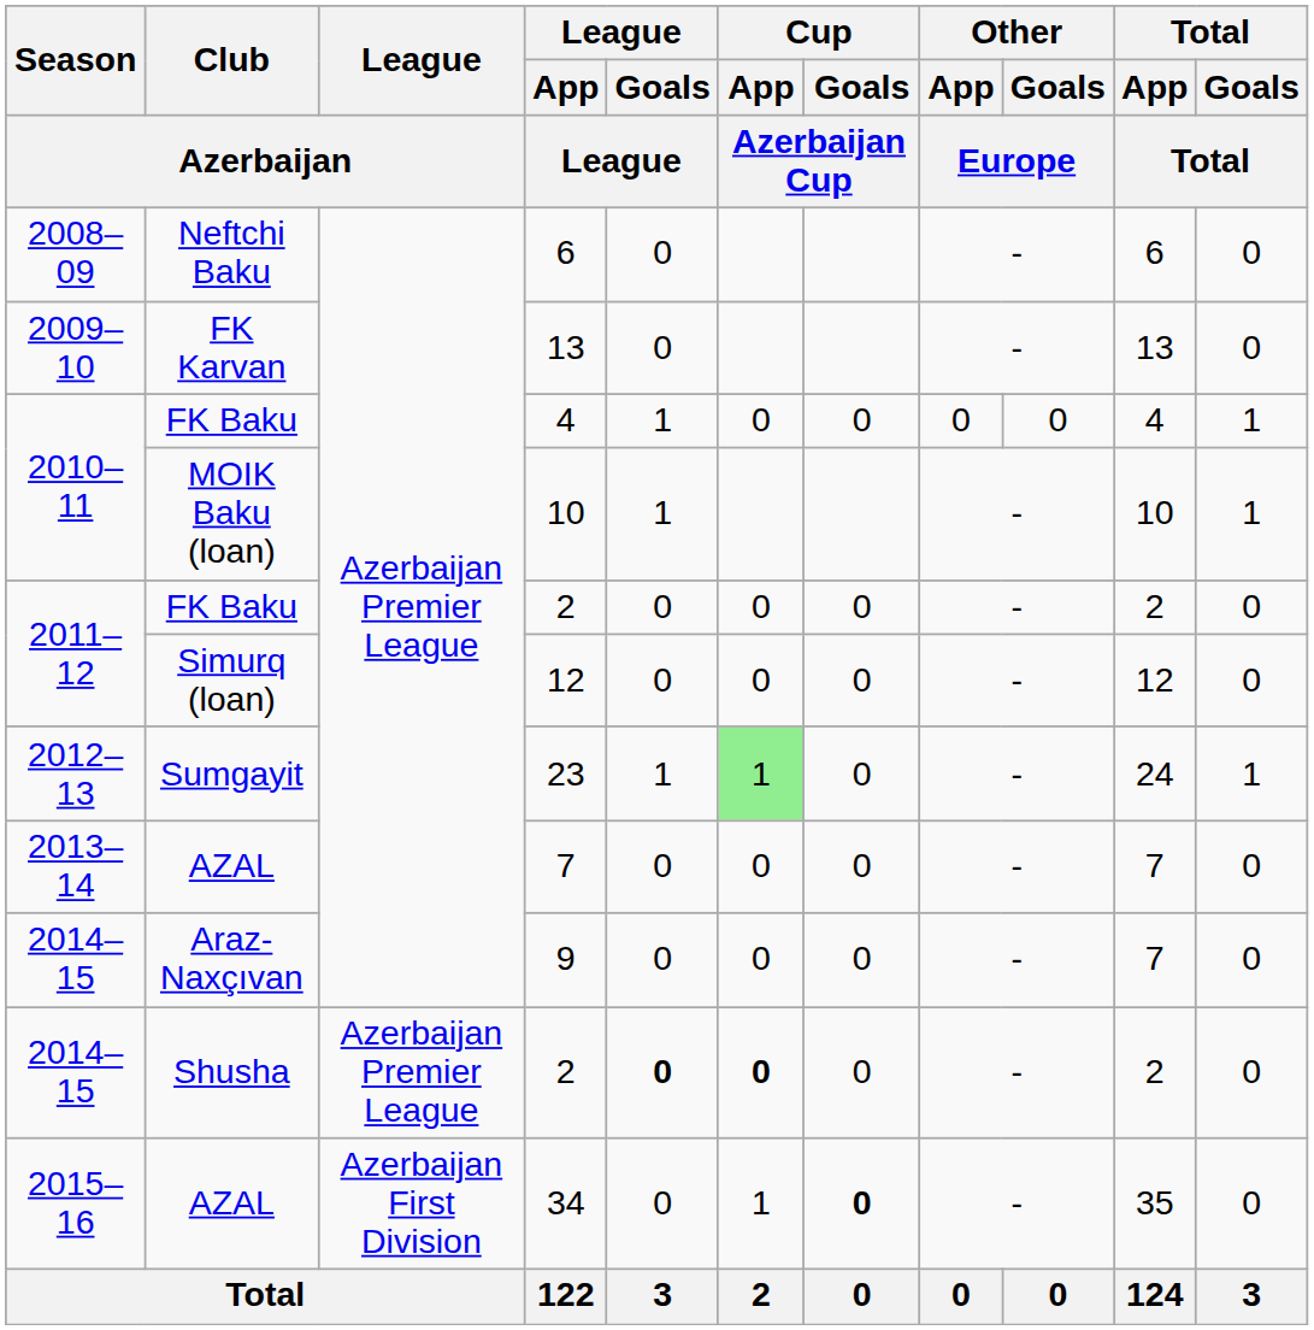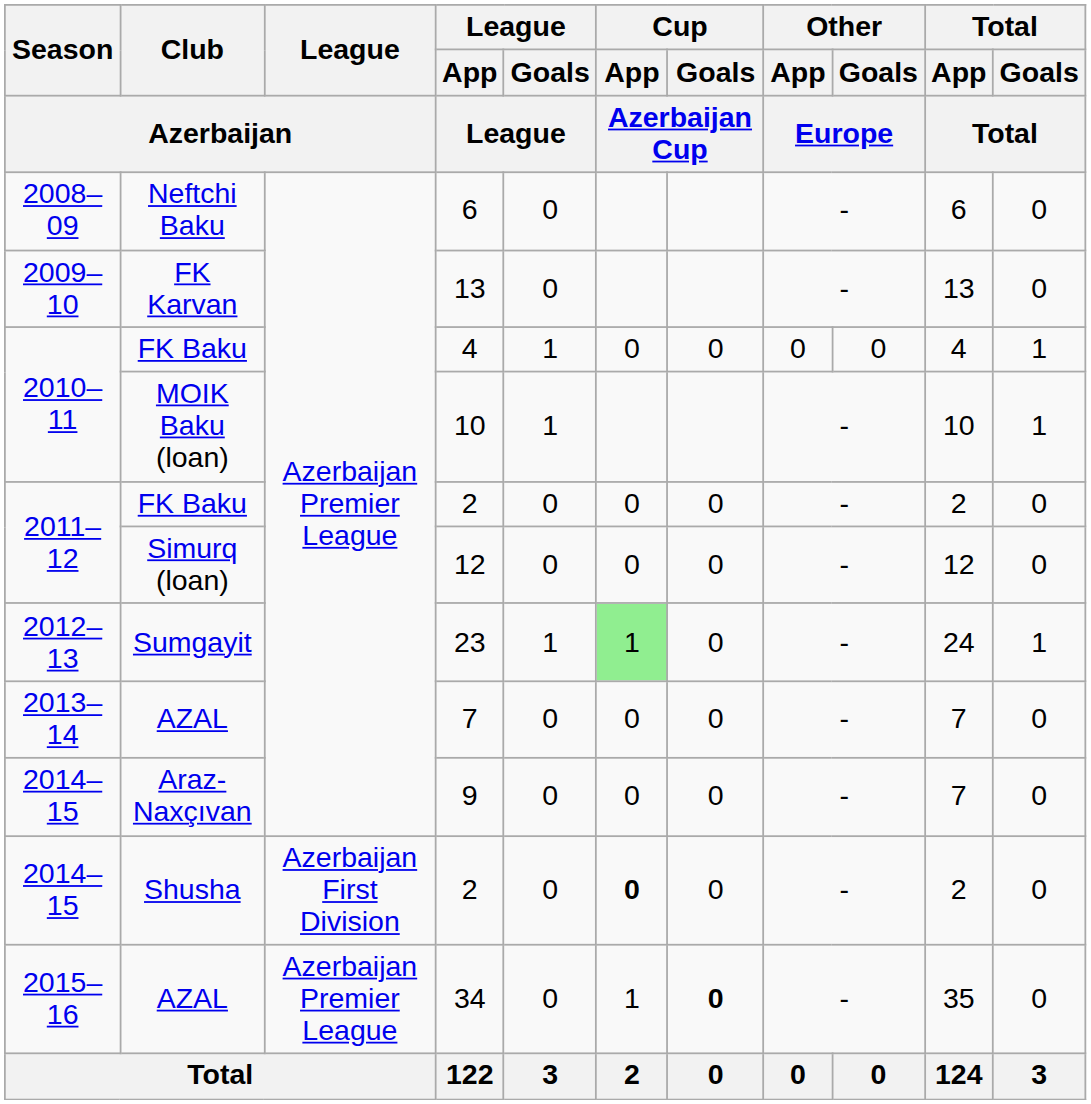Shusha / 2 | League / Azerbaijan: Azerbaijan Premier League -> Azerbaijan First Division
Shusha / 2 | League / Goals / League: bold -> normal
34 | League / Azerbaijan: Azerbaijan First Division -> Azerbaijan Premier League
